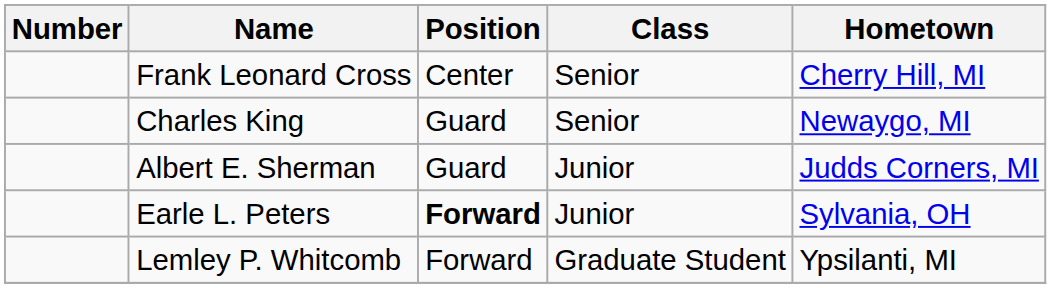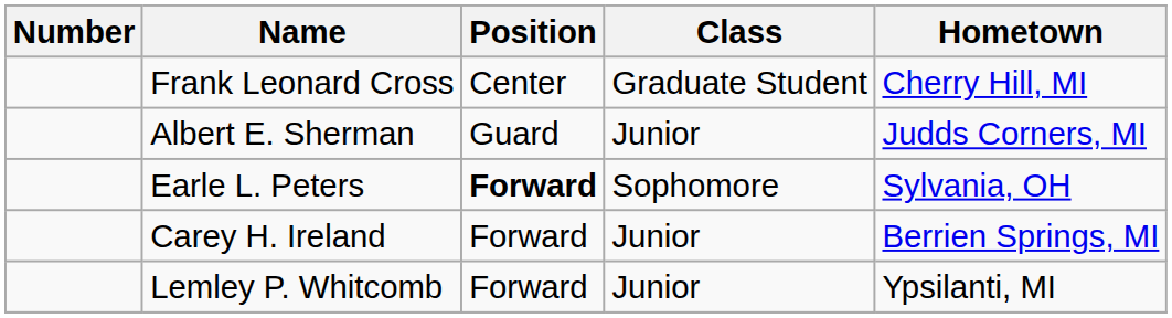Frank Leonard Cross | Class: Senior -> Graduate Student
- row: Charles King | Guard | Senior | Newaygo, MI
Earle L. Peters | Class: Junior -> Sophomore
+ row: Carey H. Ireland | Forward | Junior | Berrien Springs, MI
Lemley P. Whitcomb | Class: Graduate Student -> Junior
